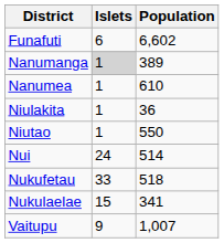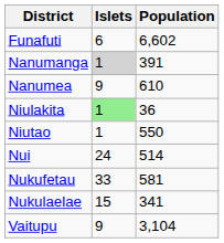Nanumanga | Population: 389 -> 391
Nanumea | Islets: 1 -> 9
Niulakita | Islets: no background -> lightgreen background
Nukufetau | Population: 518 -> 581
Vaitupu | Population: 1,007 -> 3,104
